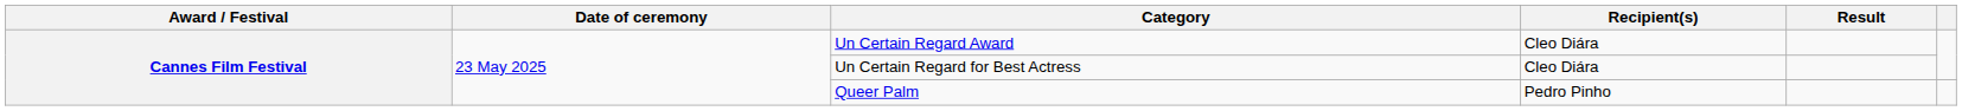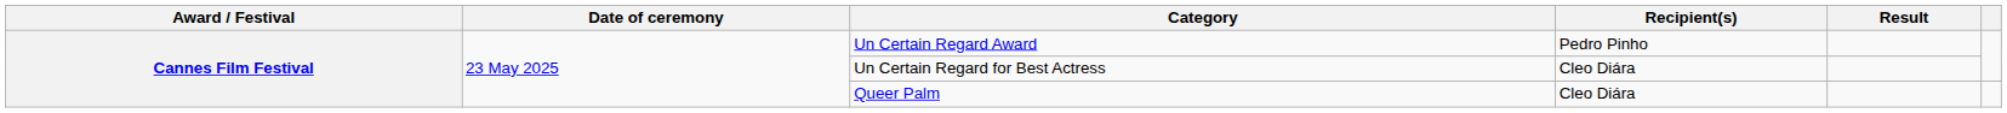Un Certain Regard Award | Recipient(s): Cleo Diára -> Pedro Pinho
Queer Palm | Recipient(s): Pedro Pinho -> Cleo Diára
